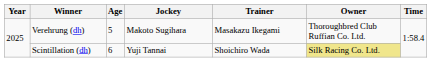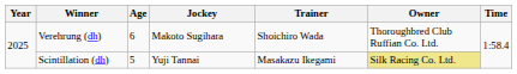Verehrung (dh) | Age: 5 -> 6
Verehrung (dh) | Trainer: Masakazu Ikegami -> Shoichiro Wada
Scintillation (dh) | Age: 6 -> 5
Scintillation (dh) | Trainer: Shoichiro Wada -> Masakazu Ikegami
